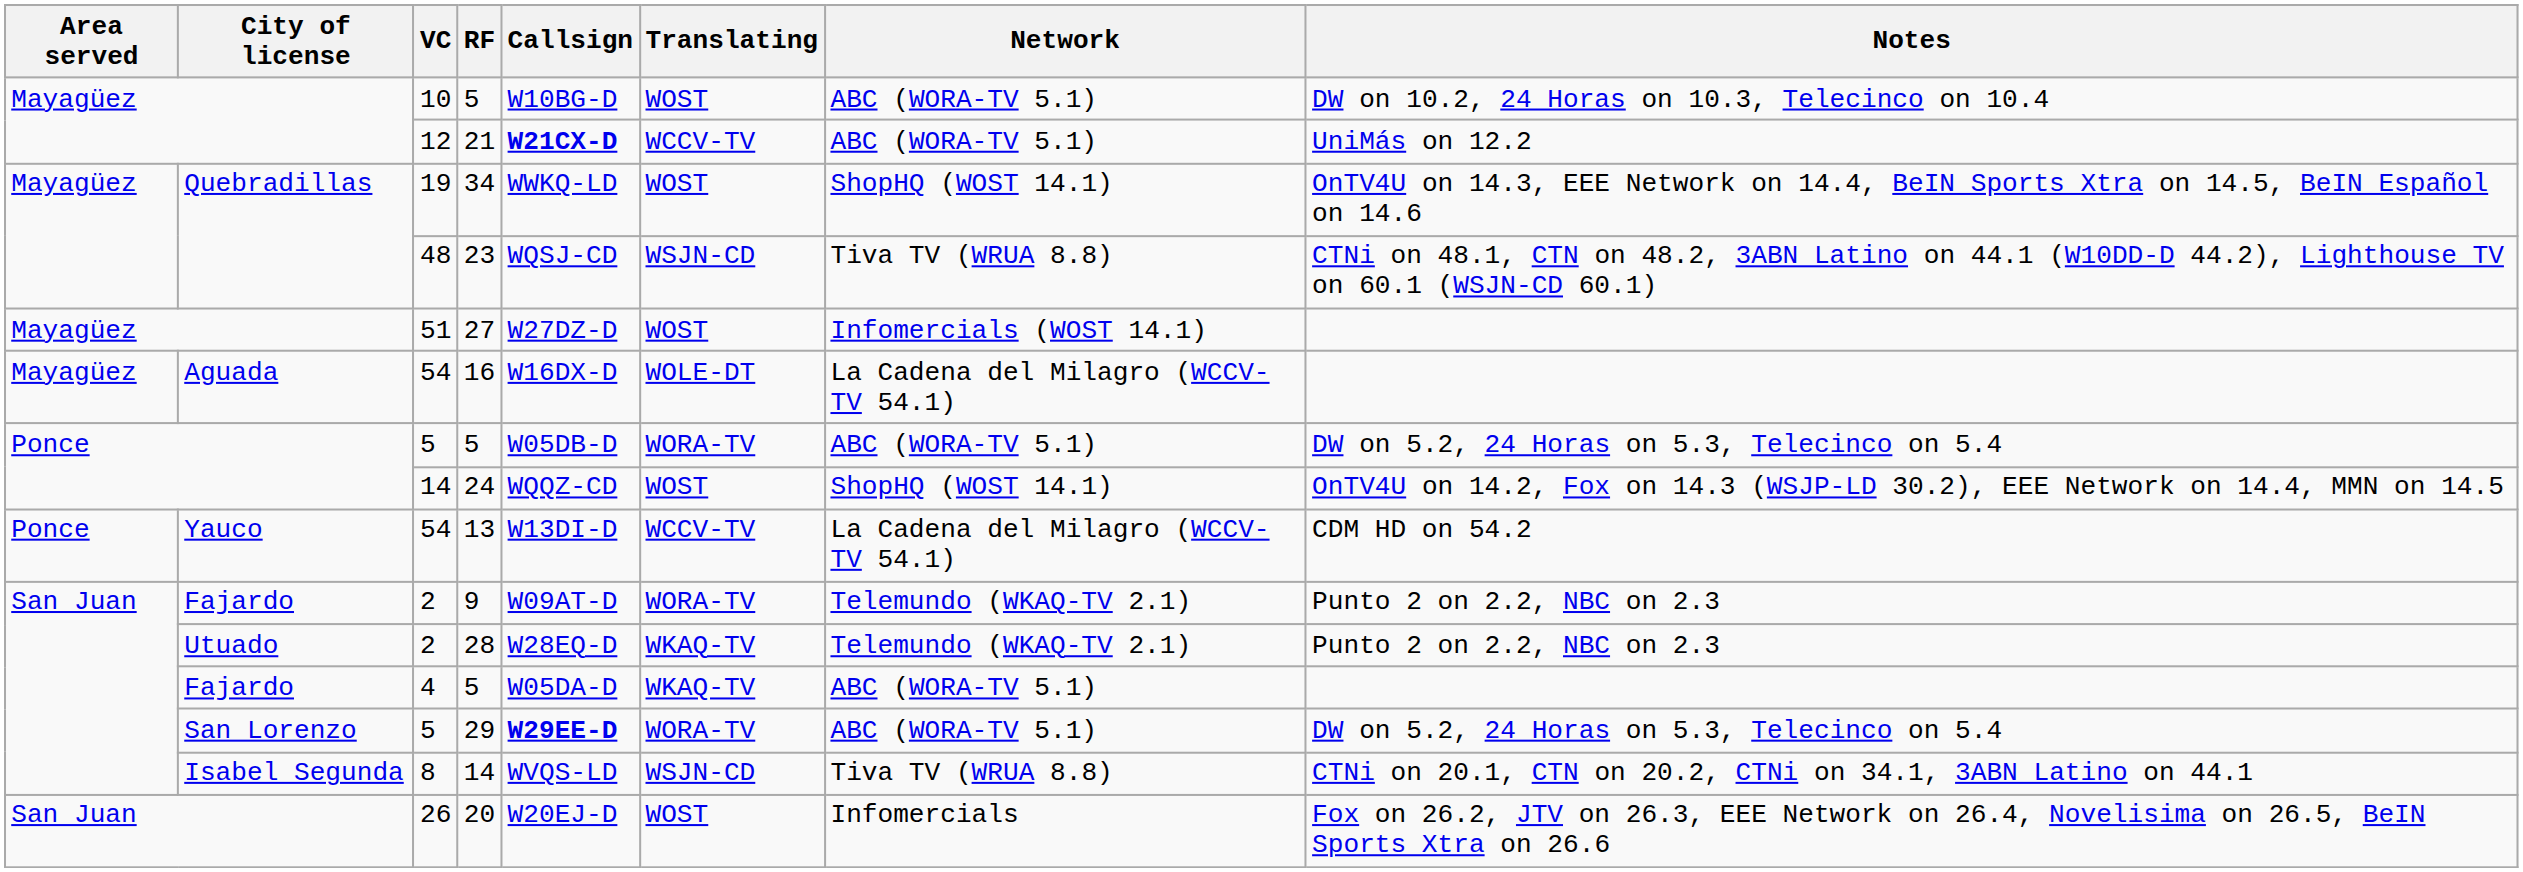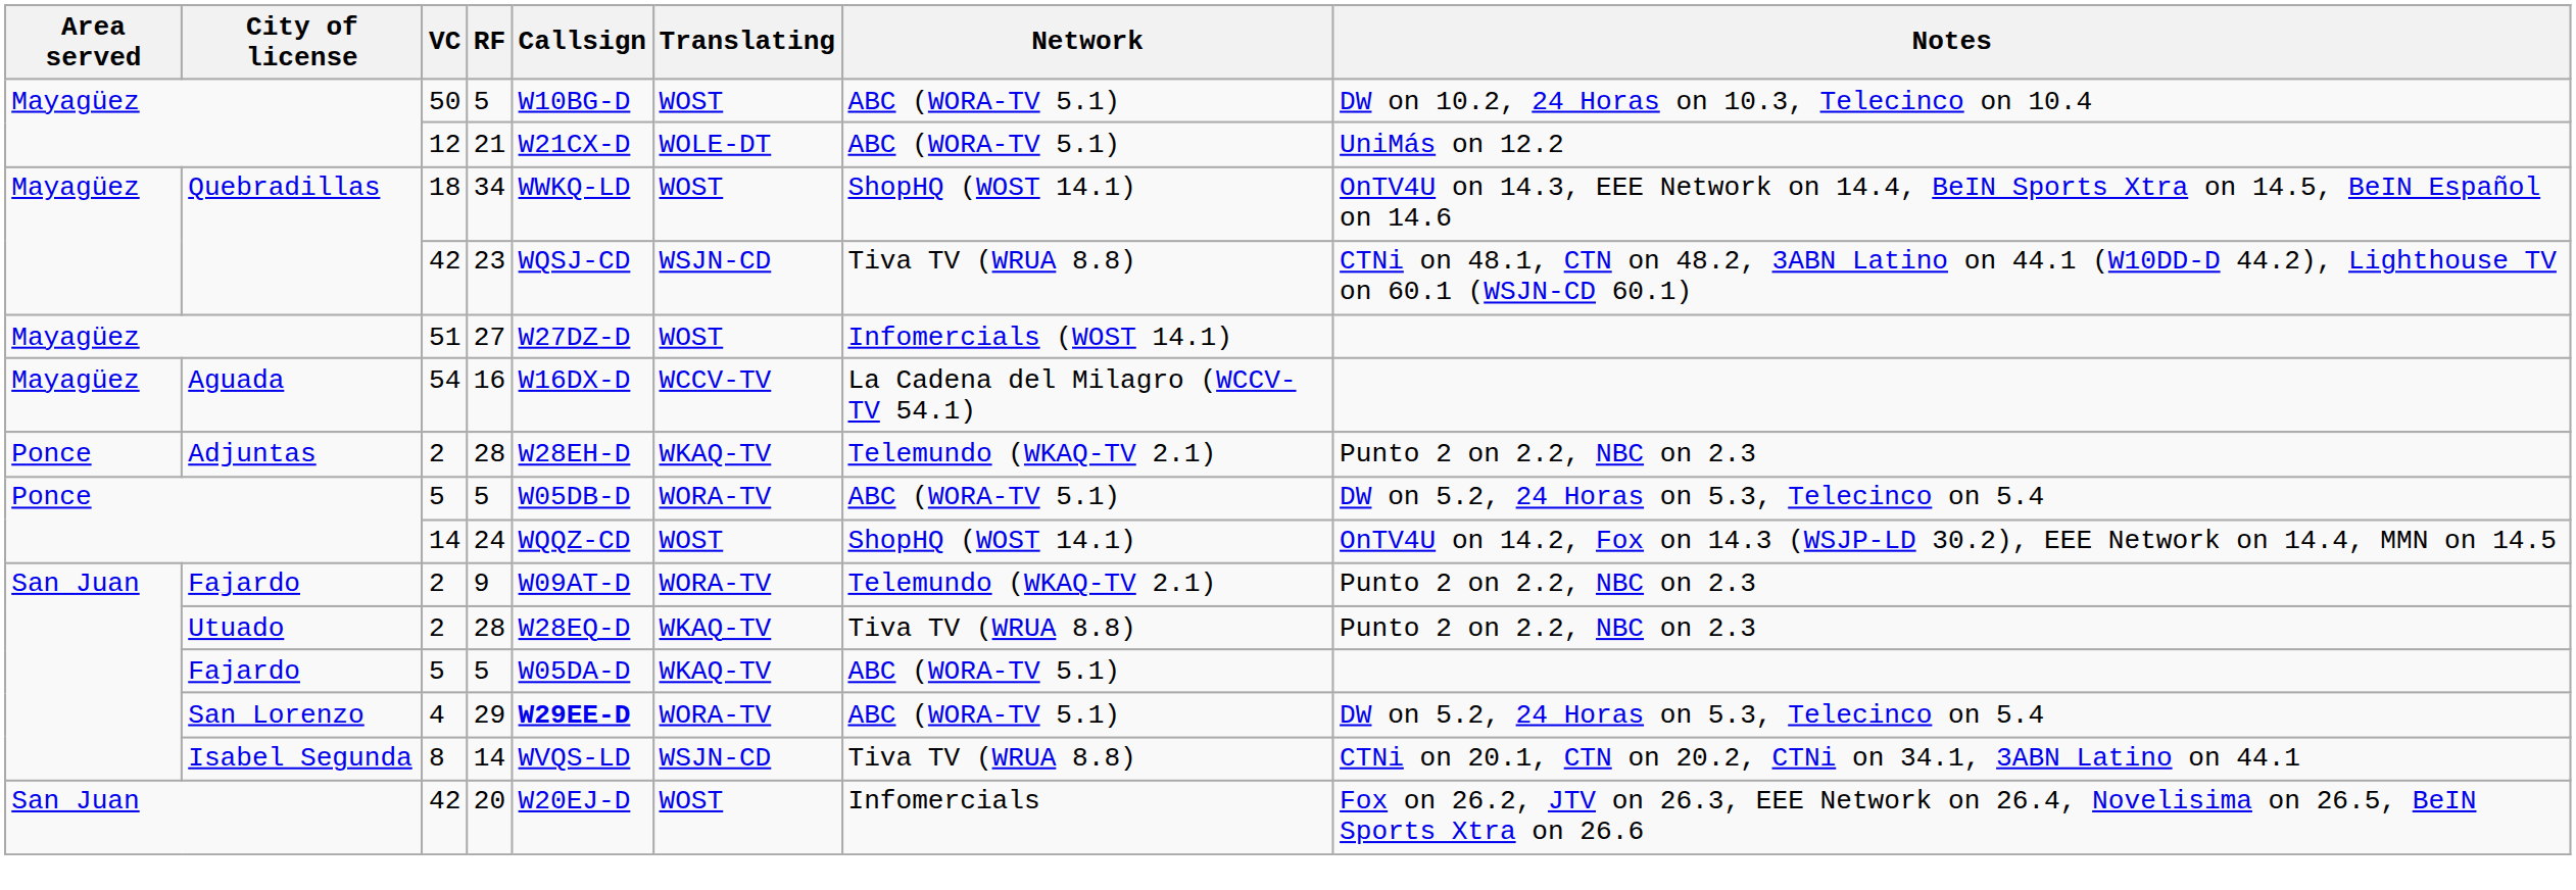Mayagüez / 5 | VC: 10 -> 50
21 | Callsign: bold -> normal
21 | Translating: WCCV-TV -> WOLE-DT
34 | VC: 19 -> 18
23 | VC: 48 -> 42
16 | Translating: WOLE-DT -> WCCV-TV
+ row: Ponce | Adjuntas | 2 | 28 | W28EH-D | WKAQ-TV | Telemundo (WKAQ-TV 2.1) | Punto 2 on 2.2, NBC on 2.3
- row: Ponce | Yauco | 54 | 13 | W13DI-D | WCCV-TV | La Cadena del Milagro (WCCV-TV 54.1) | CDM HD on 54.2
Utuado / 28 | Network: Telemundo (WKAQ-TV 2.1) -> Tiva TV (WRUA 8.8)
Fajardo / 5 | VC: 4 -> 5
29 | VC: 5 -> 4
20 | VC: 26 -> 42
